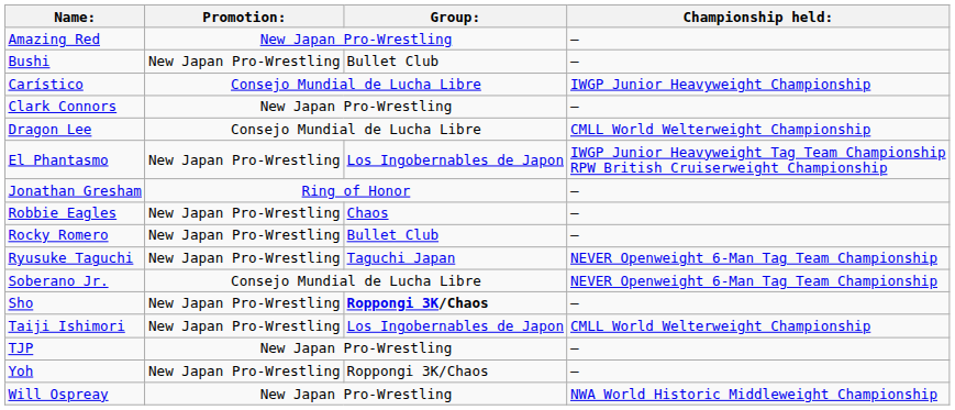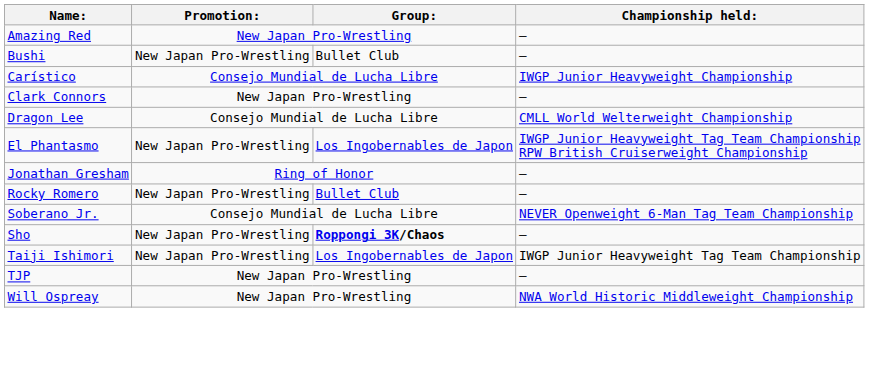- row: Robbie Eagles | New Japan Pro-Wrestling | Chaos | –
- row: Ryusuke Taguchi | New Japan Pro-Wrestling | Taguchi Japan | NEVER Openweight 6-Man Tag Team Championship
Taiji Ishimori | Championship held:: CMLL World Welterweight Championship -> IWGP Junior Heavyweight Tag Team Championship
- row: Yoh | New Japan Pro-Wrestling | Roppongi 3K/Chaos | –
